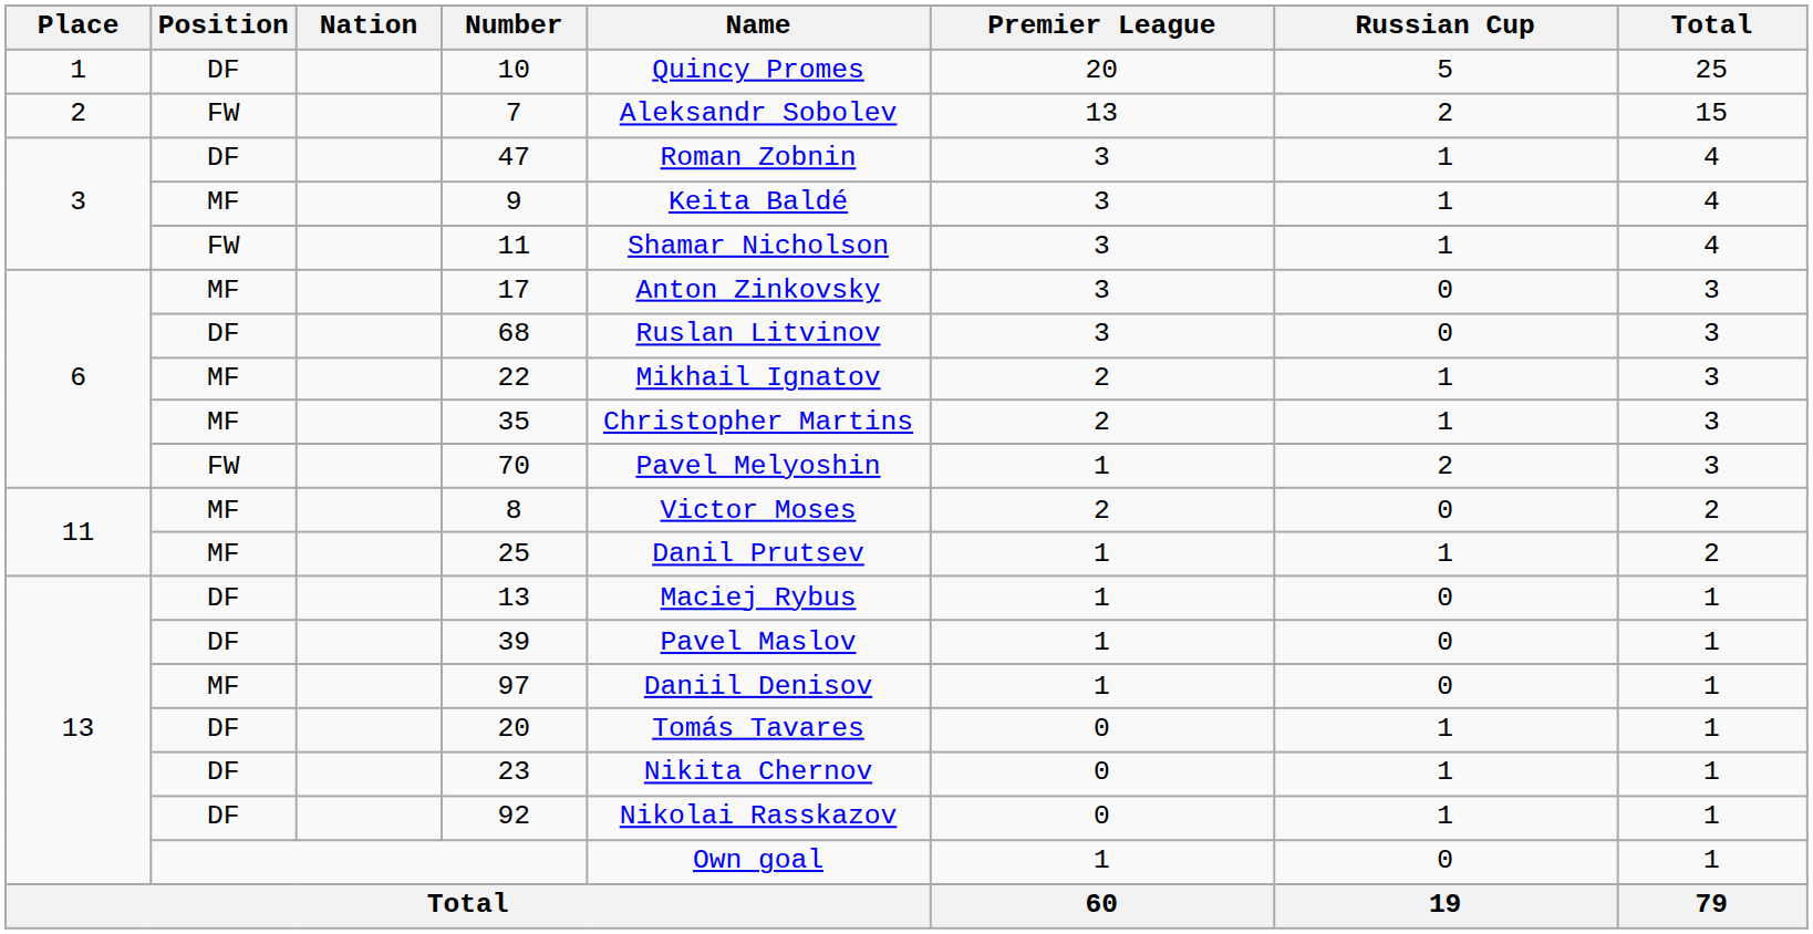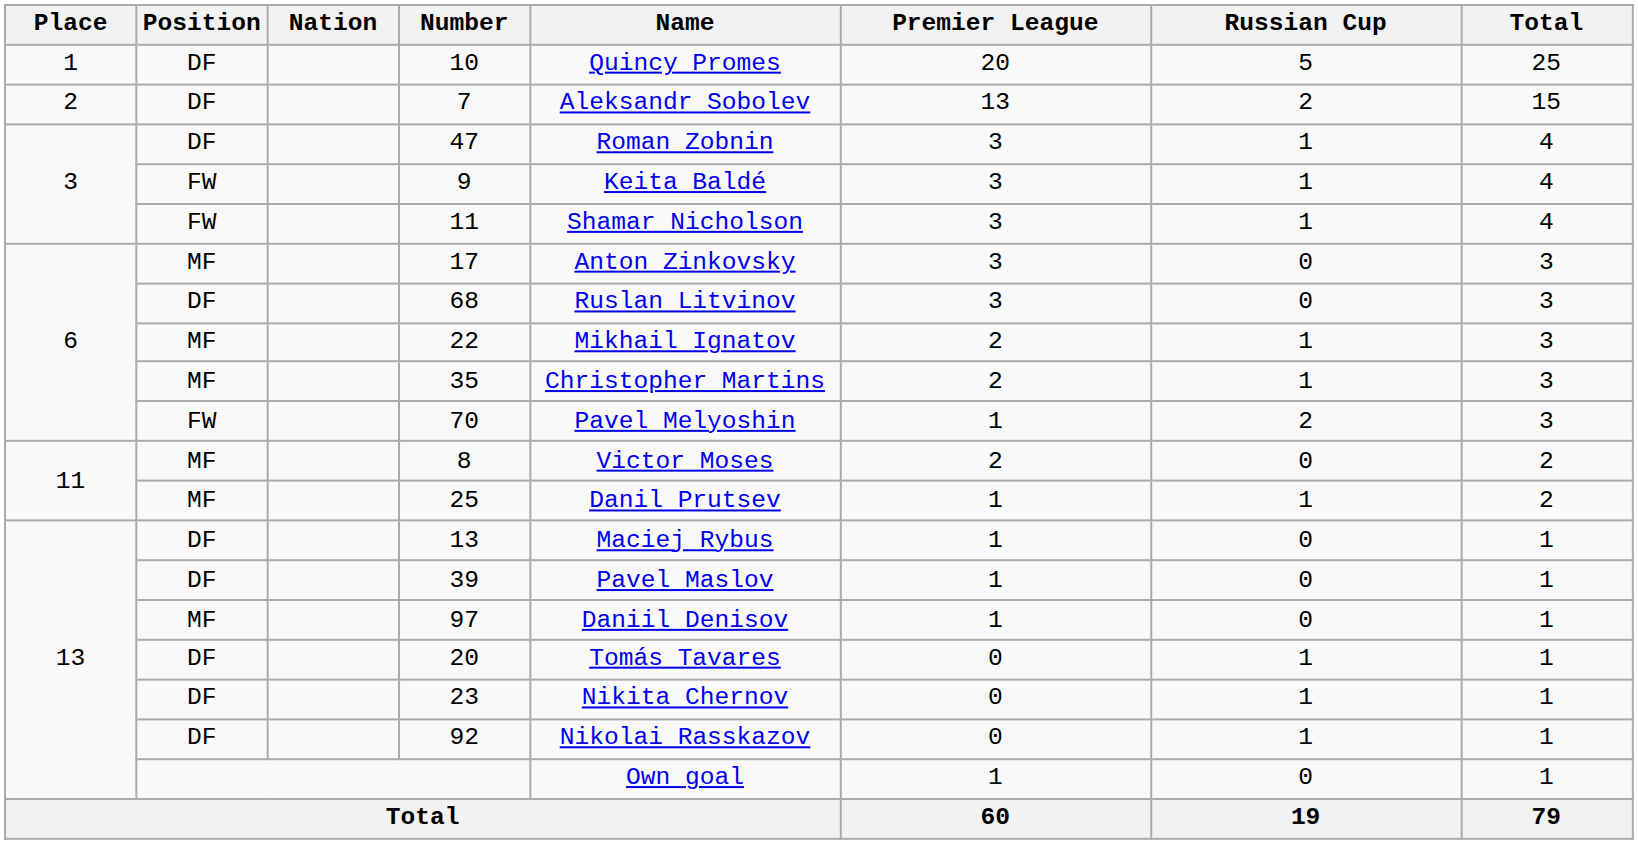7 | Position: FW -> DF
9 | Position: MF -> FW
